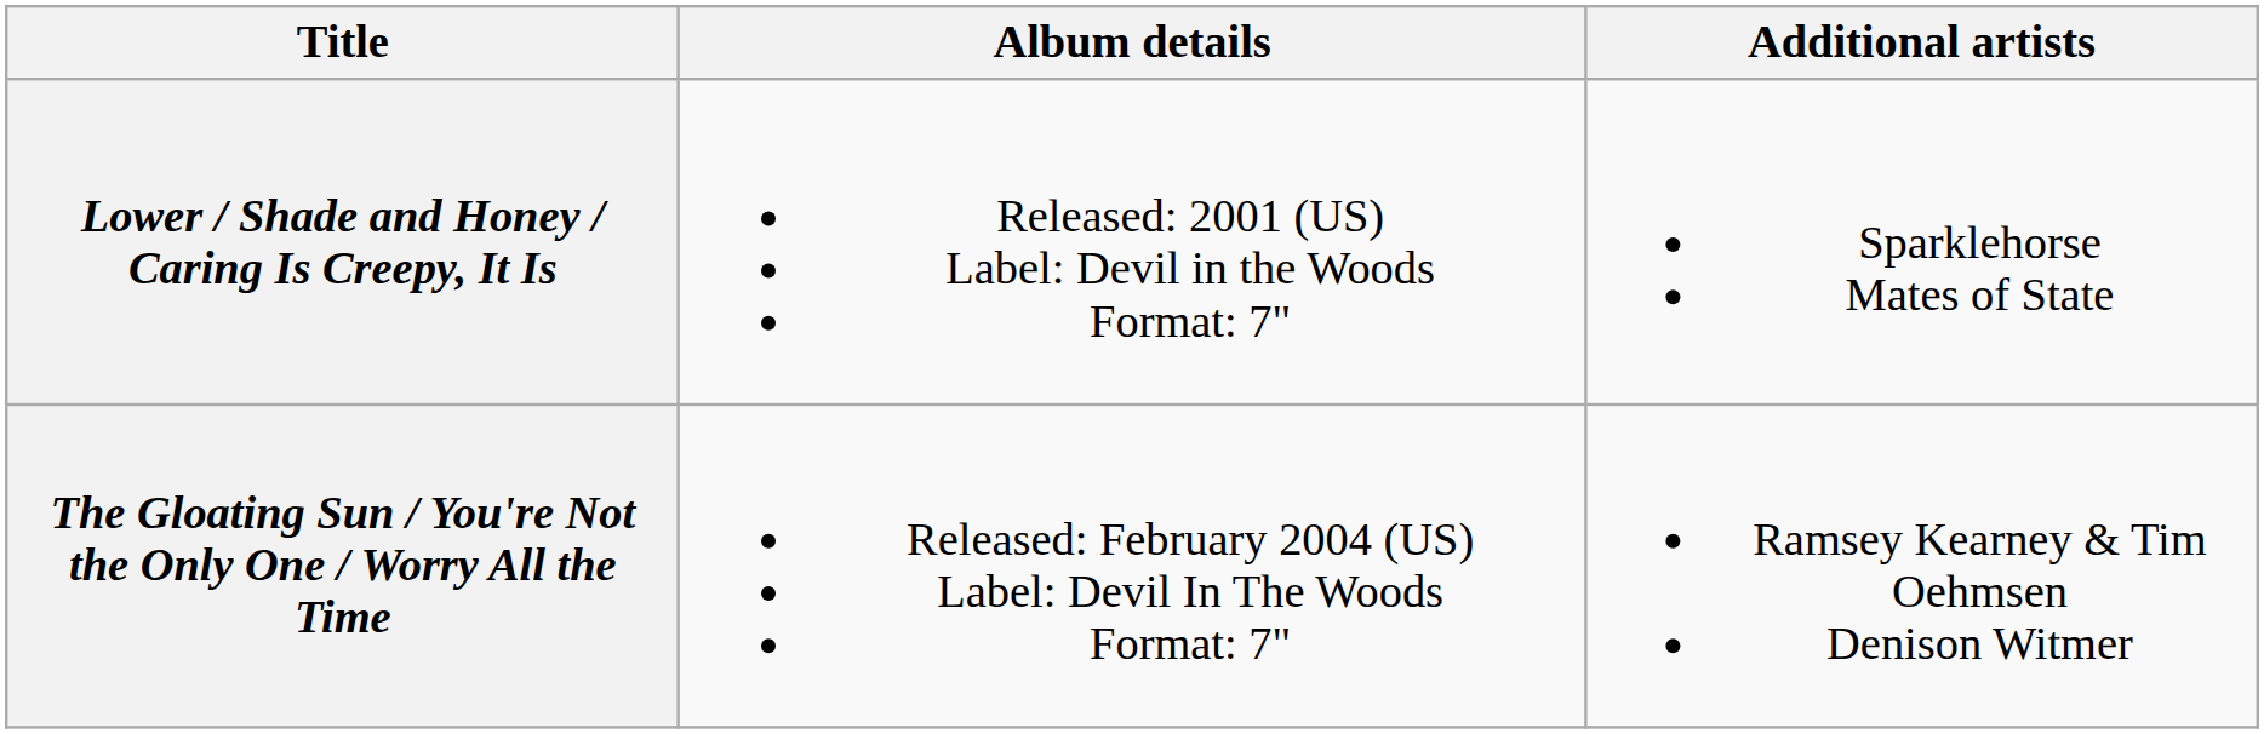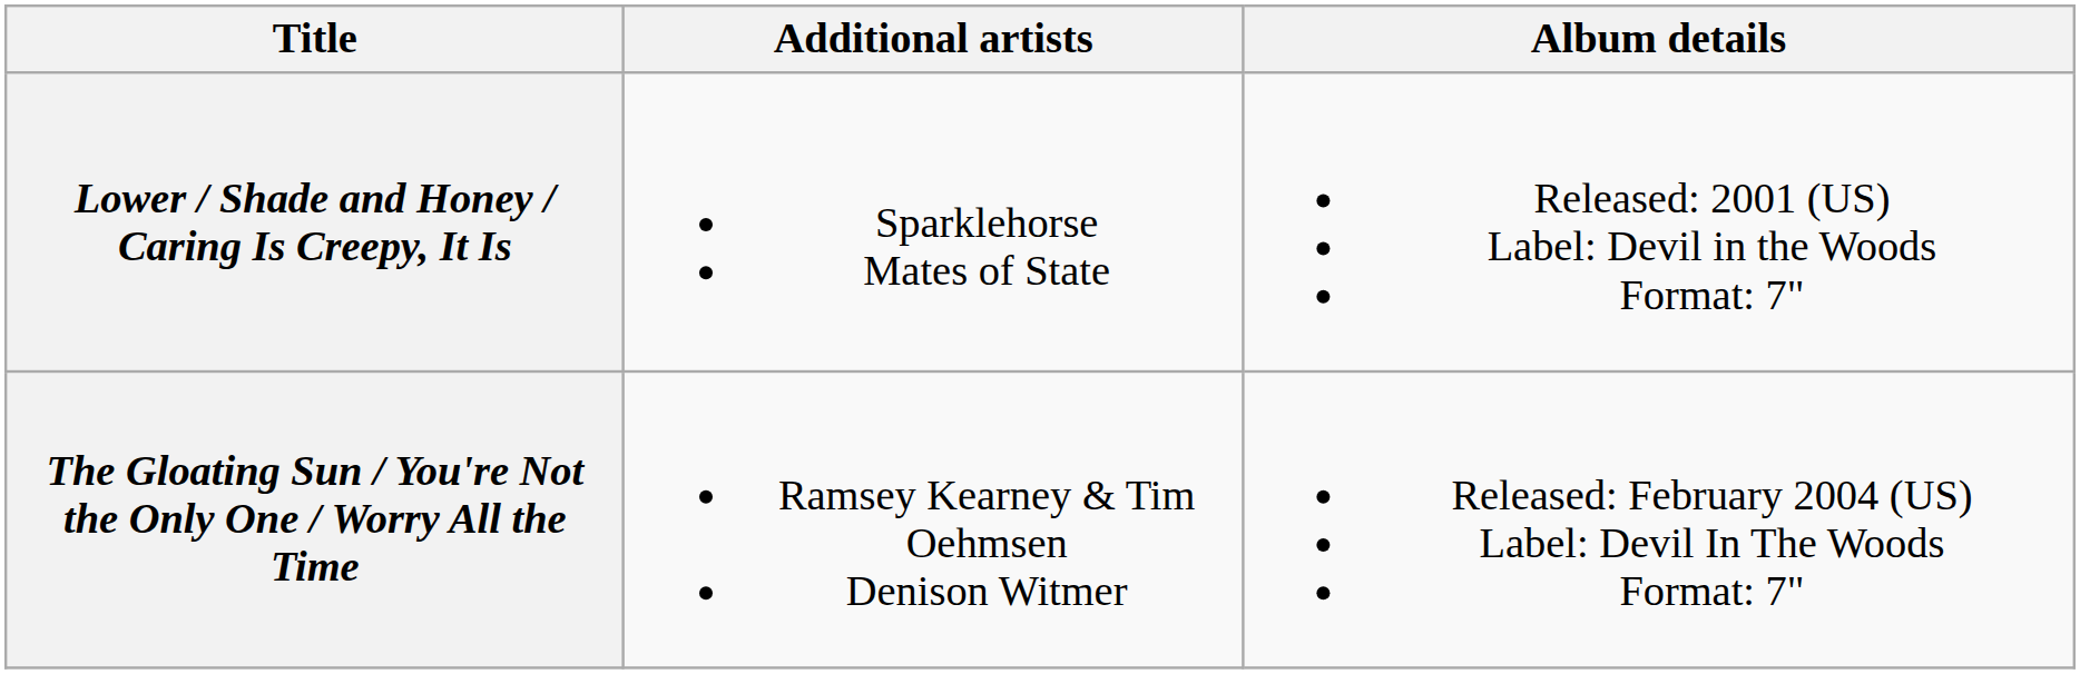columns swapped: Album details <-> Additional artists
